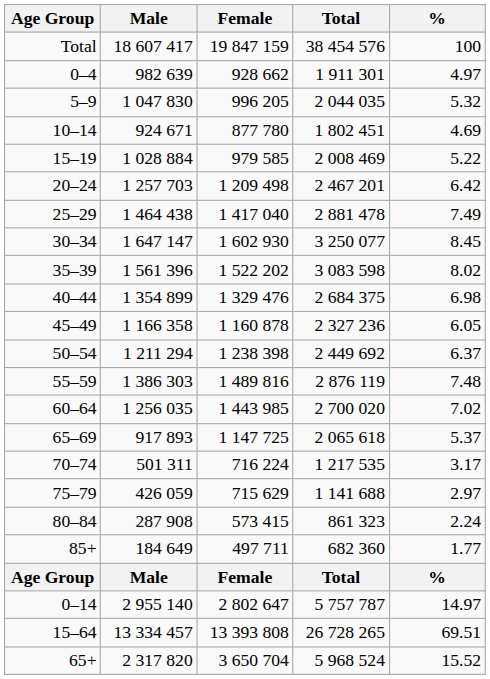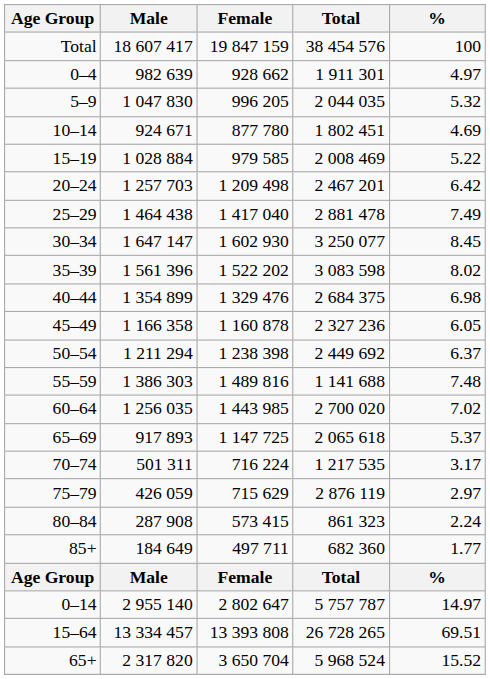55–59 | Total: 2 876 119 -> 1 141 688
75–79 | Total: 1 141 688 -> 2 876 119
